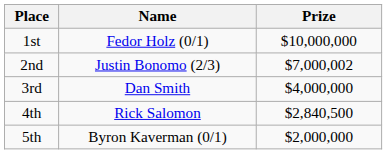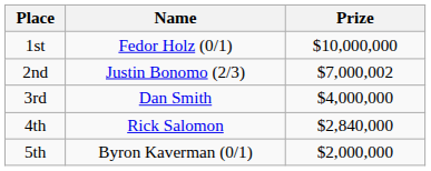4th | Prize: $2,840,500 -> $2,840,000
